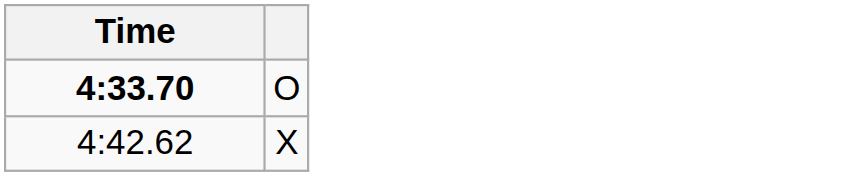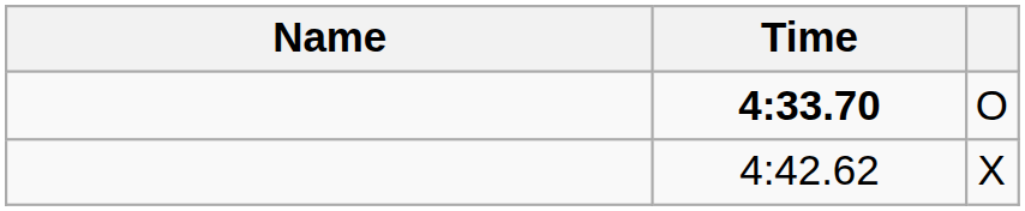+ column: Name
